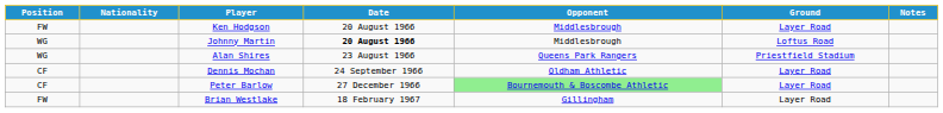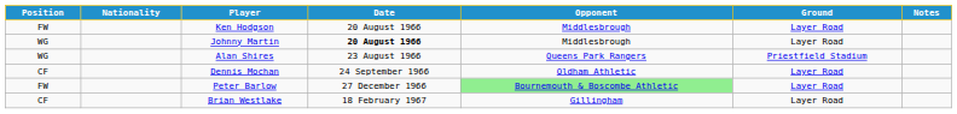Johnny Martin | Ground: Loftus Road -> Layer Road
Peter Barlow | Position: CF -> FW
Brian Westlake | Position: FW -> CF
